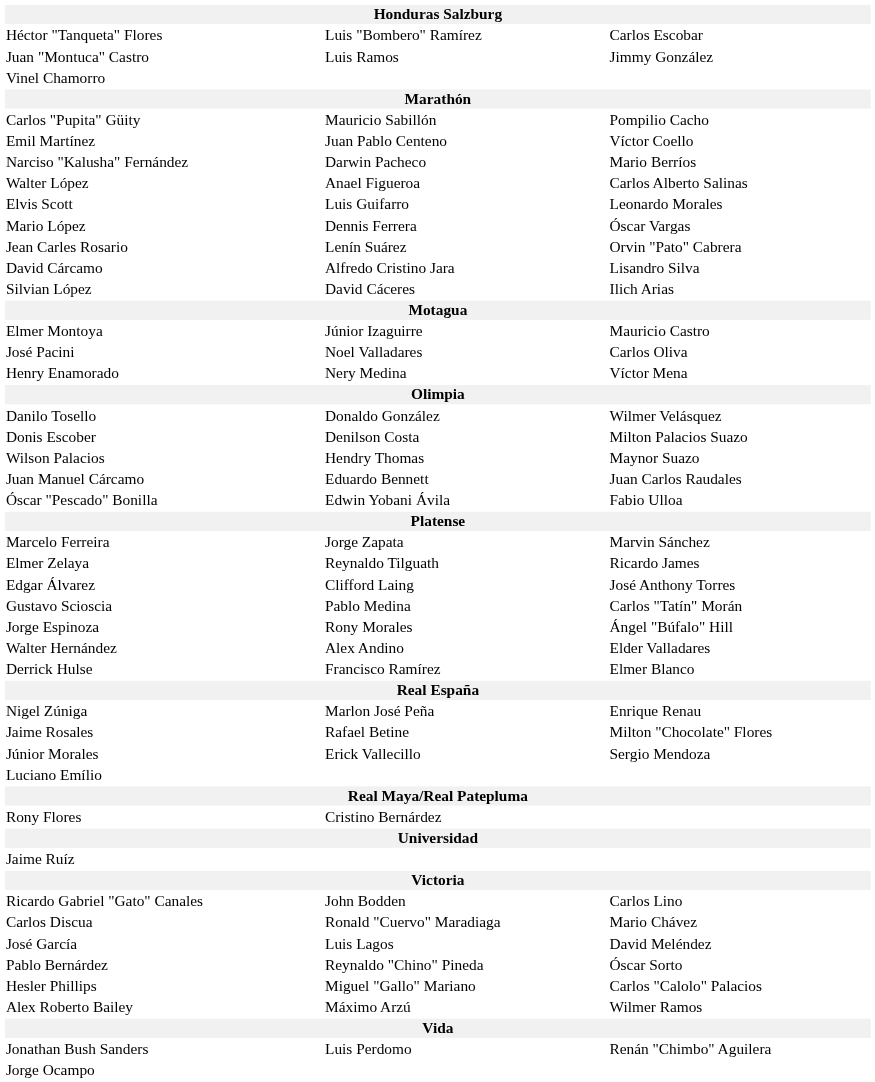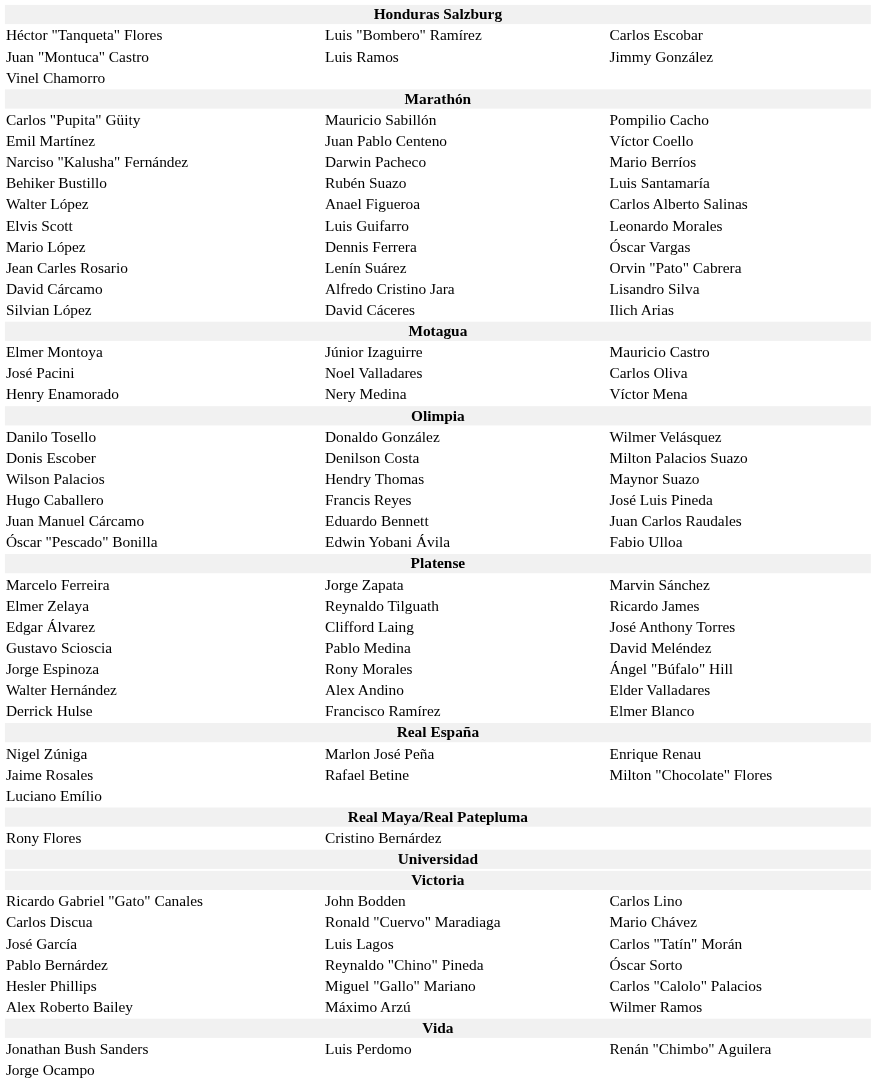+ row: Behiker Bustillo | Rubén Suazo | Luis Santamaría
+ row: Hugo Caballero | Francis Reyes | José Luis Pineda
Gustavo Scioscia | column 3: Carlos "Tatín" Morán -> David Meléndez
- row: Júnior Morales | Erick Vallecillo | Sergio Mendoza
- row: Jaime Ruíz
José García | column 3: David Meléndez -> Carlos "Tatín" Morán
